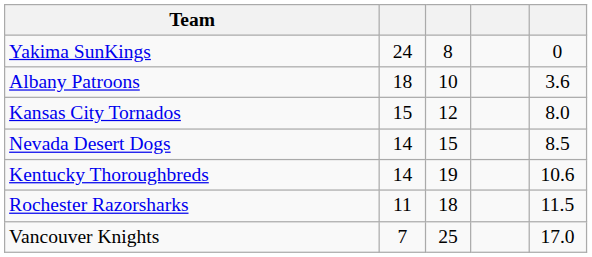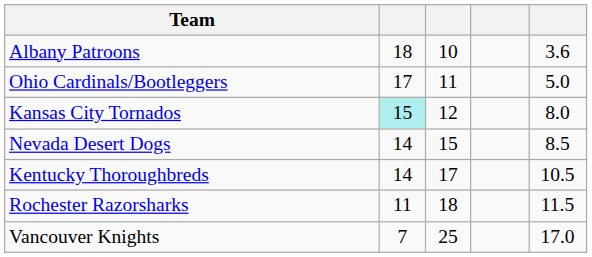- row: Yakima SunKings | 24 | 8 | 0
+ row: Ohio Cardinals/Bootleggers | 17 | 11 | 5.0
Kansas City Tornados | column 2: no background -> paleturquoise background
Kentucky Thoroughbreds | column 3: 19 -> 17
Kentucky Thoroughbreds | column 5: 10.6 -> 10.5
